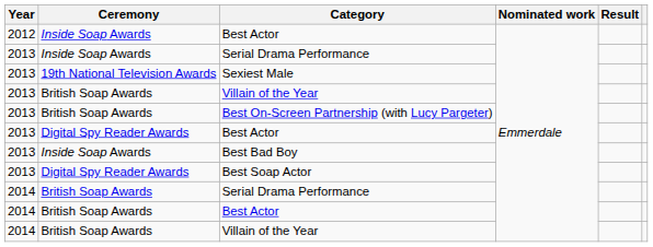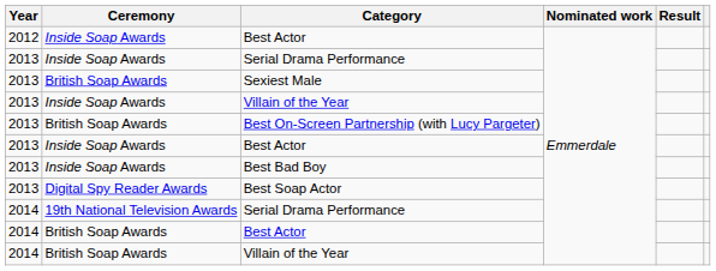Sexiest Male | Ceremony: 19th National Television Awards -> British Soap Awards
2013 / Villain of the Year | Ceremony: British Soap Awards -> Inside Soap Awards
2013 / Best Actor | Ceremony: Digital Spy Reader Awards -> Inside Soap Awards
2014 / Serial Drama Performance | Ceremony: British Soap Awards -> 19th National Television Awards
